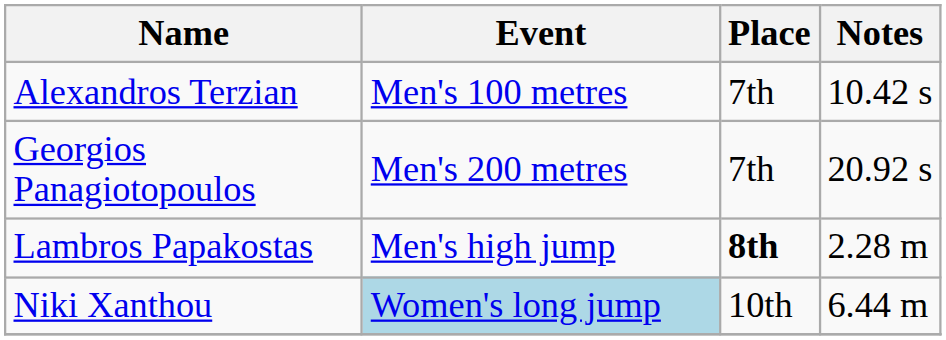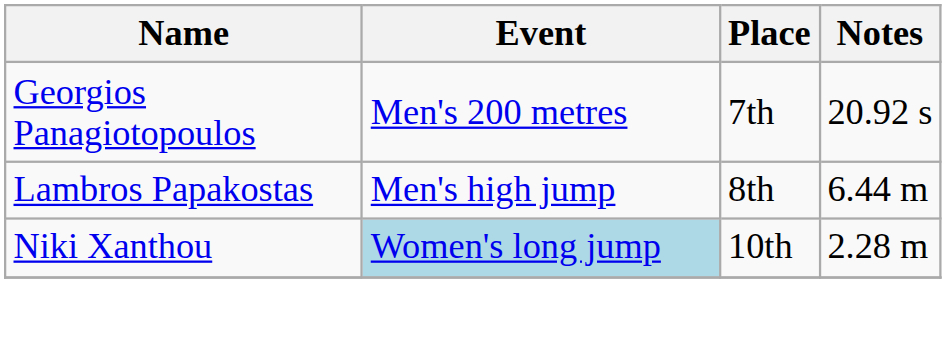- row: Alexandros Terzian | Men's 100 metres | 7th | 10.42 s
Lambros Papakostas | Place: bold -> normal
Lambros Papakostas | Notes: 2.28 m -> 6.44 m
Niki Xanthou | Notes: 6.44 m -> 2.28 m
